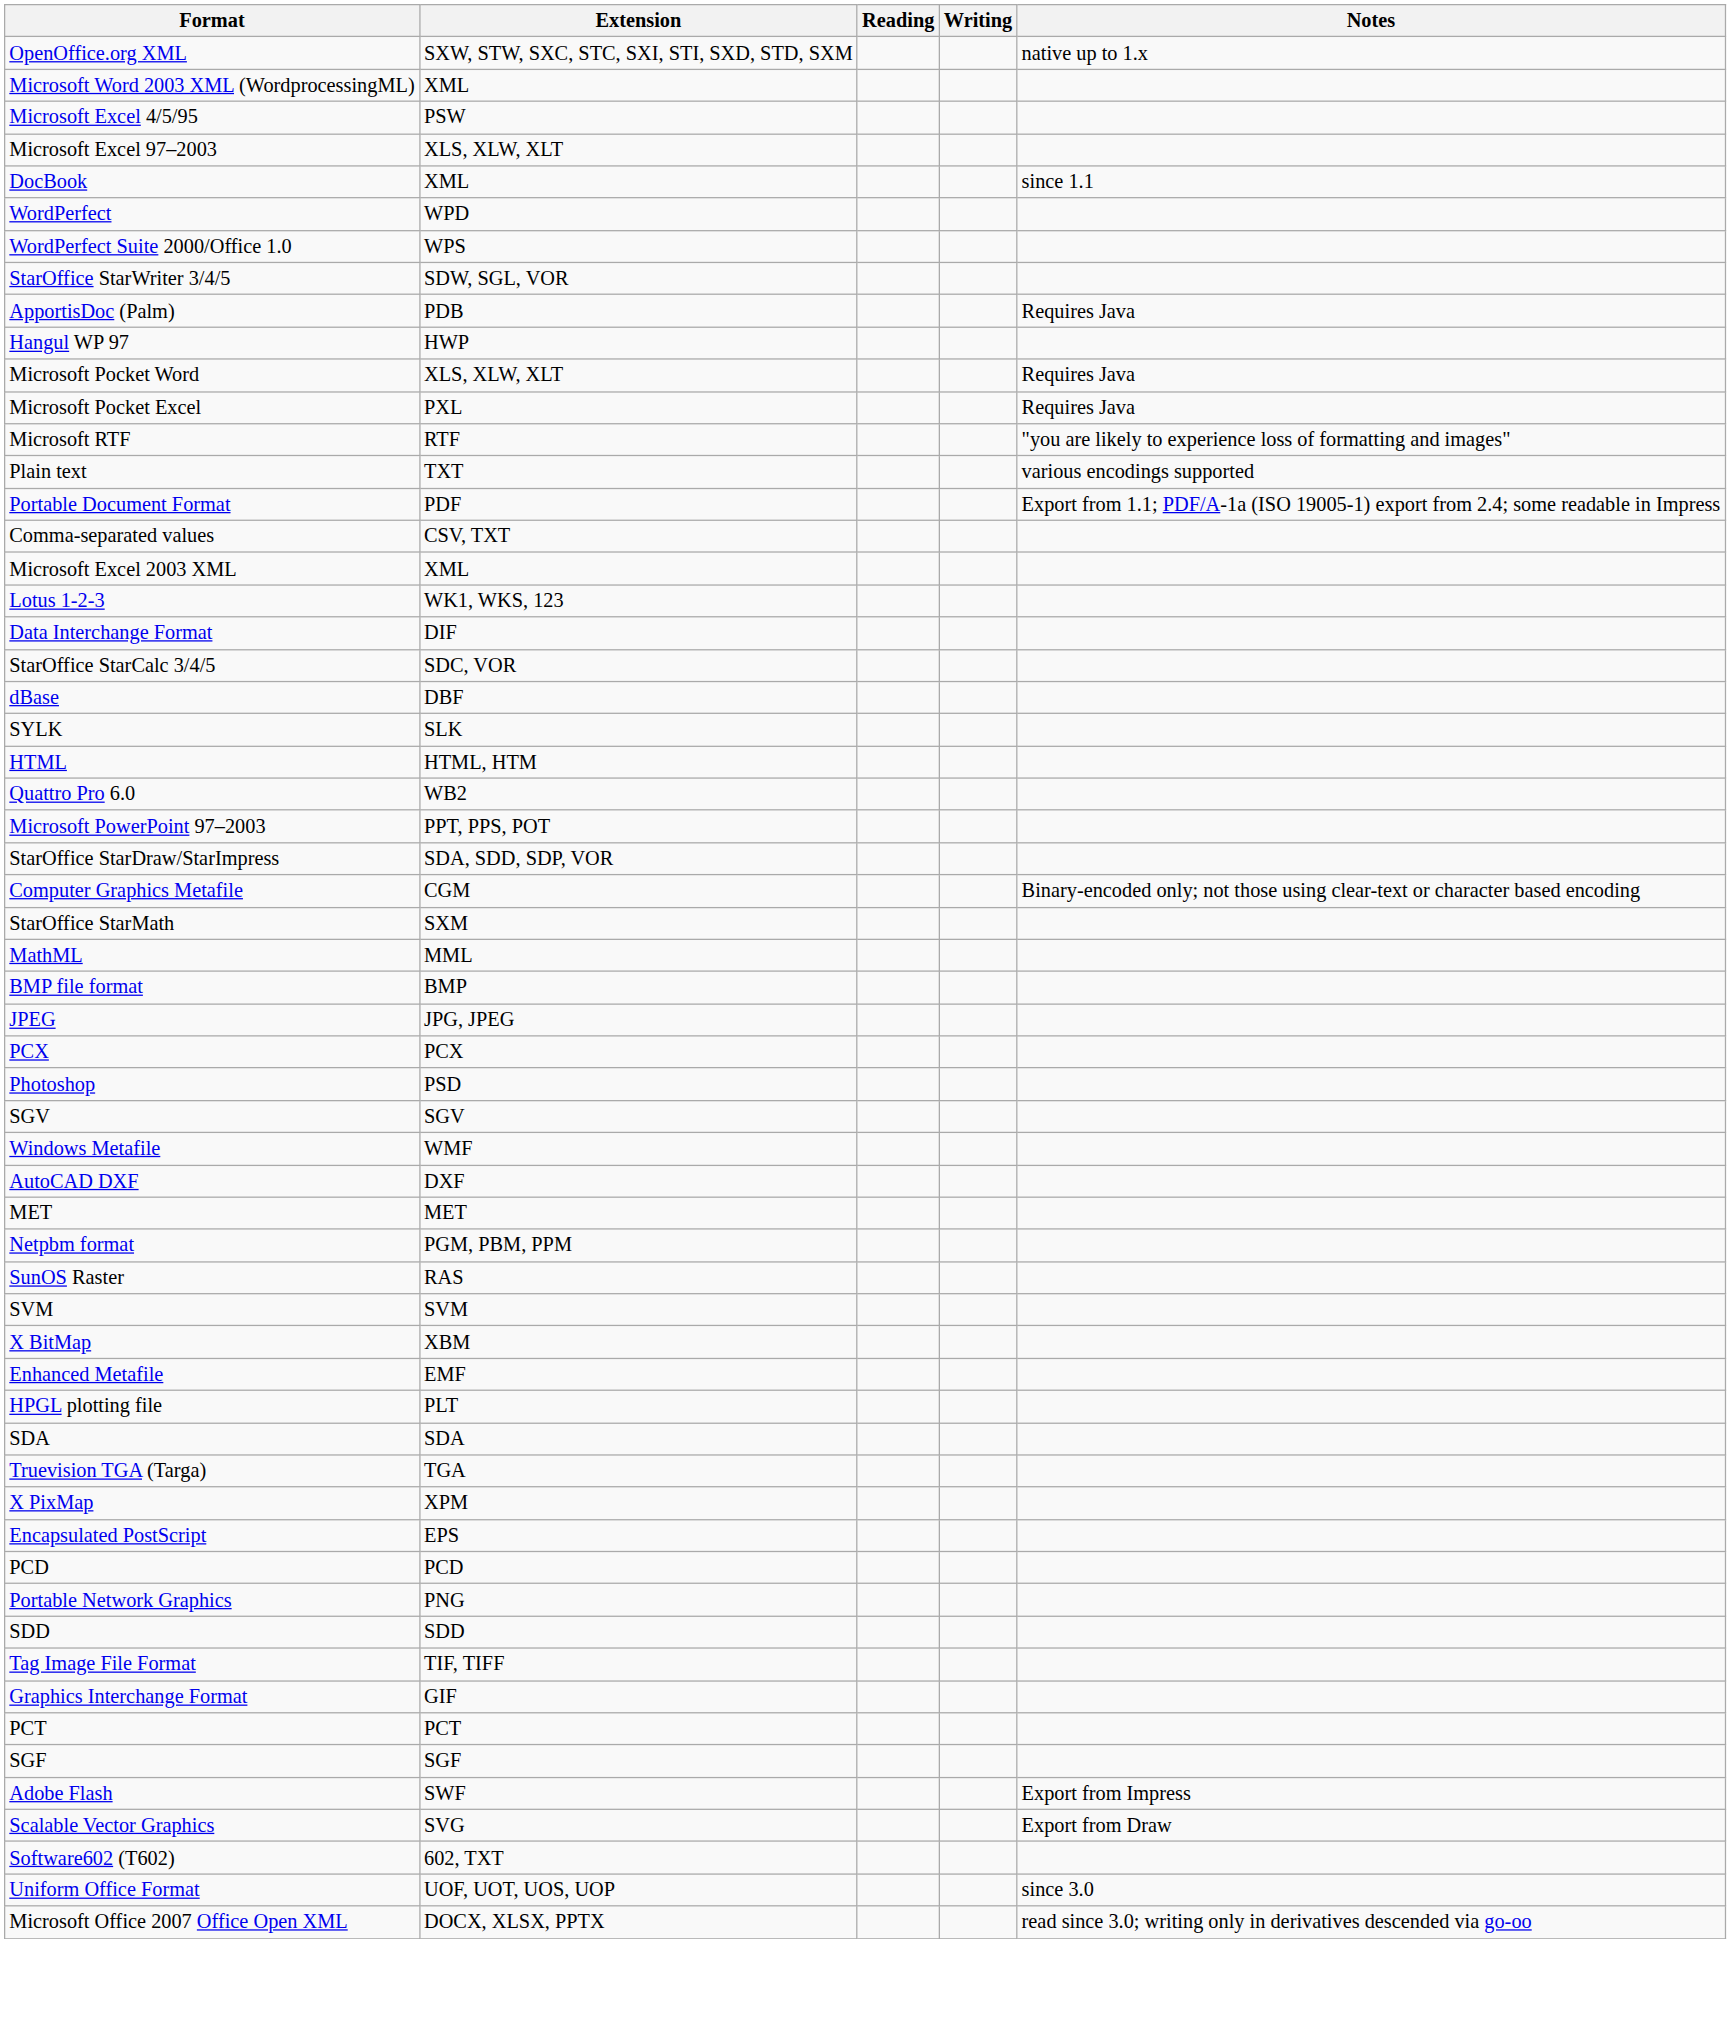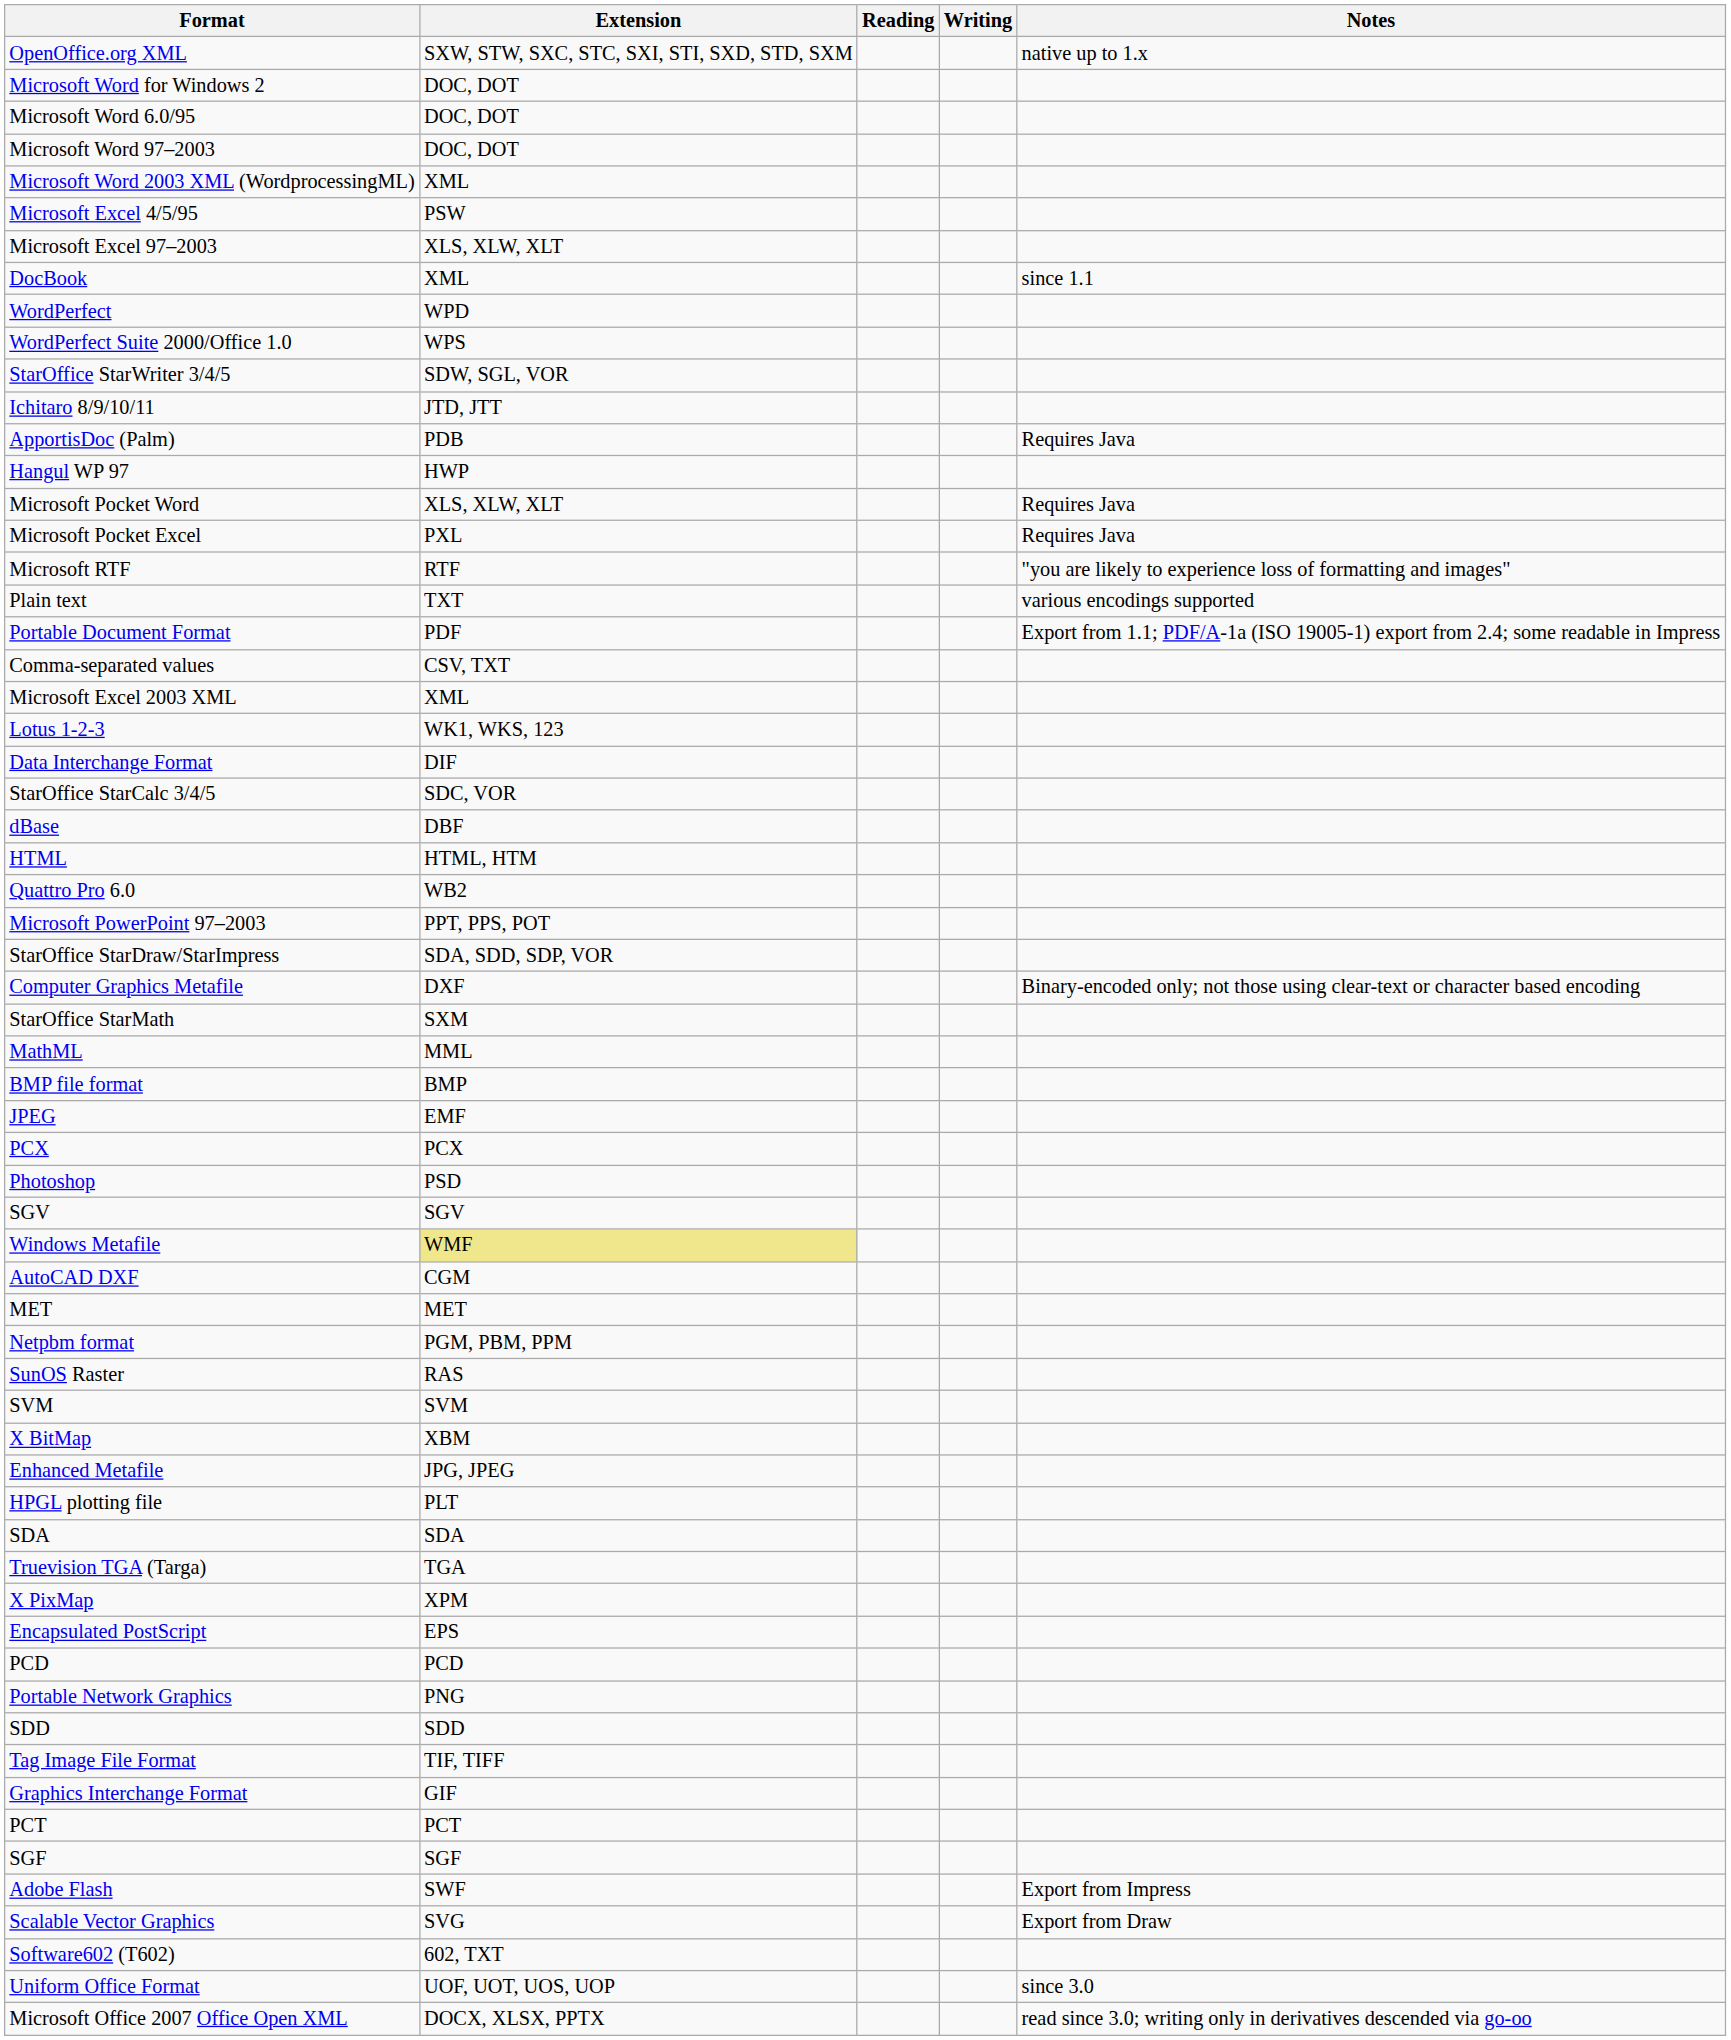+ row: Microsoft Word for Windows 2 | DOC, DOT
+ row: Microsoft Word 6.0/95 | DOC, DOT
+ row: Microsoft Word 97–2003 | DOC, DOT
+ row: Ichitaro 8/9/10/11 | JTD, JTT
- row: SYLK | SLK
Computer Graphics Metafile | Extension: CGM -> DXF
JPEG | Extension: JPG, JPEG -> EMF
Windows Metafile | Extension: no background -> khaki background
AutoCAD DXF | Extension: DXF -> CGM
Enhanced Metafile | Extension: EMF -> JPG, JPEG
